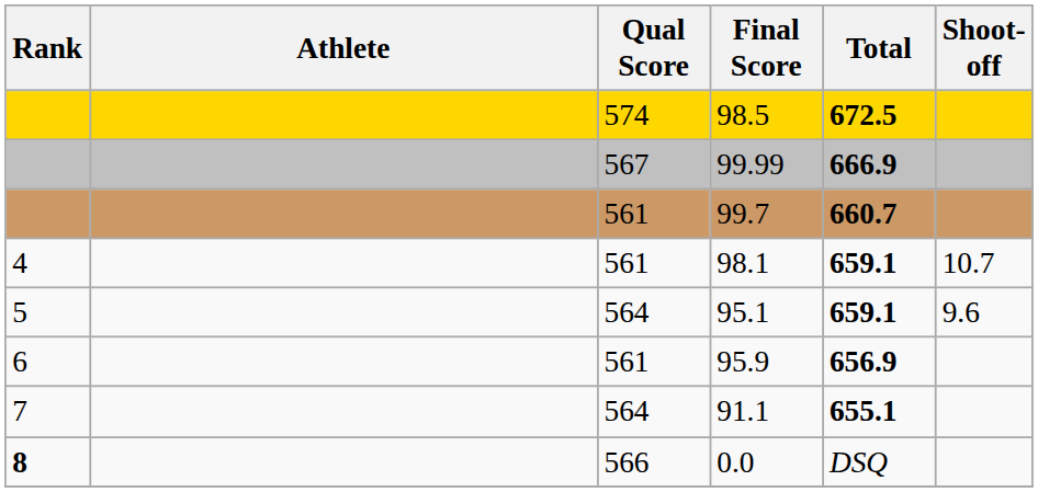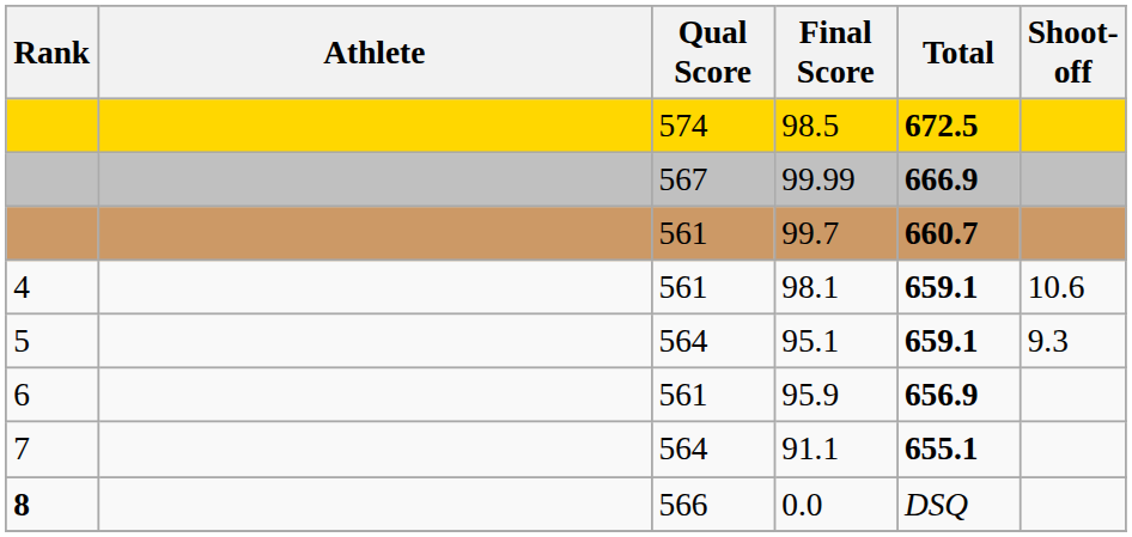98.1 | Shoot-off: 10.7 -> 10.6
95.1 | Shoot-off: 9.6 -> 9.3
